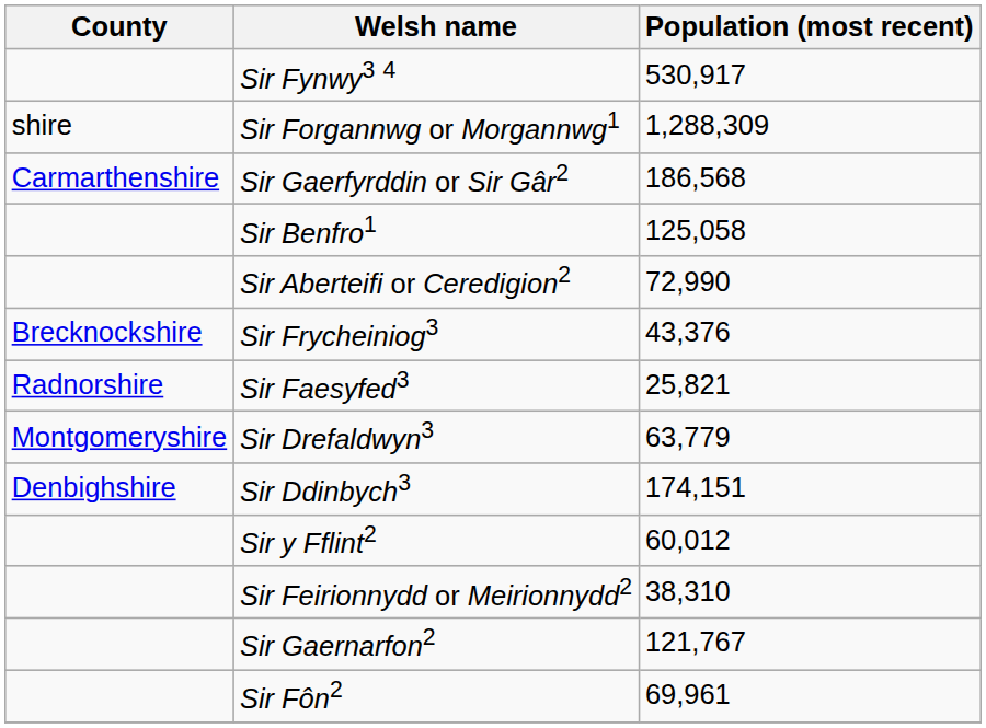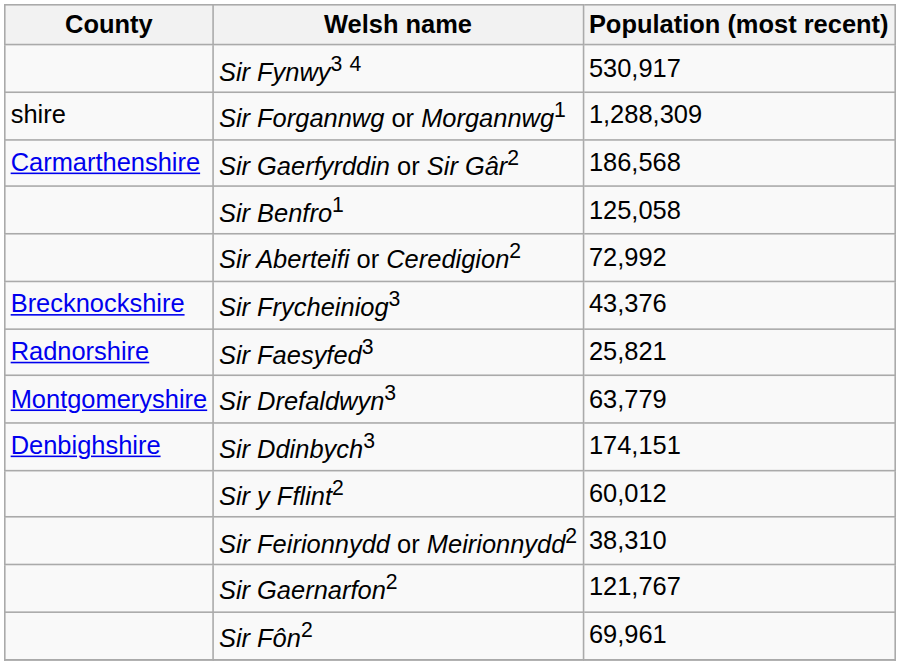Sir Aberteifi or Ceredigion2 | Population (most recent): 72,990 -> 72,992
